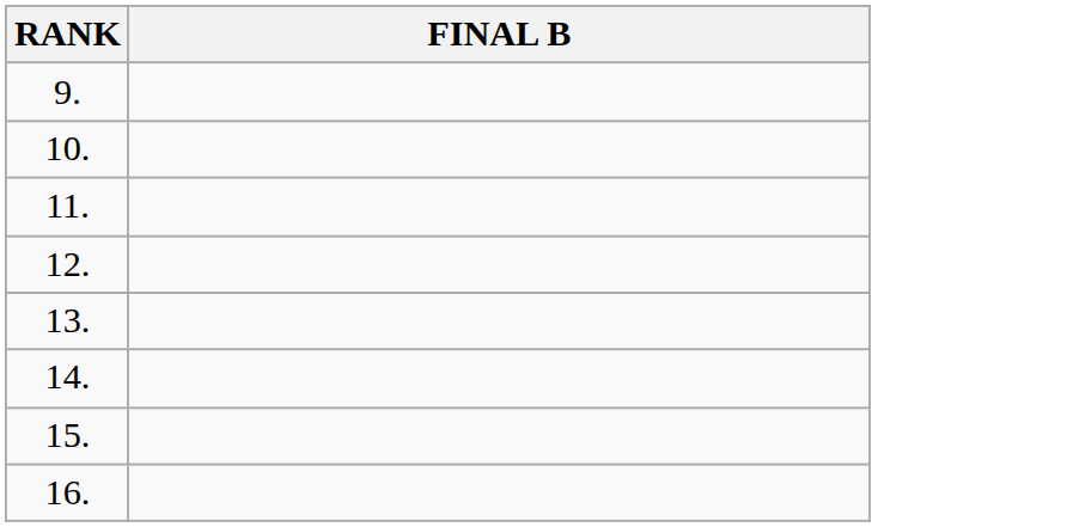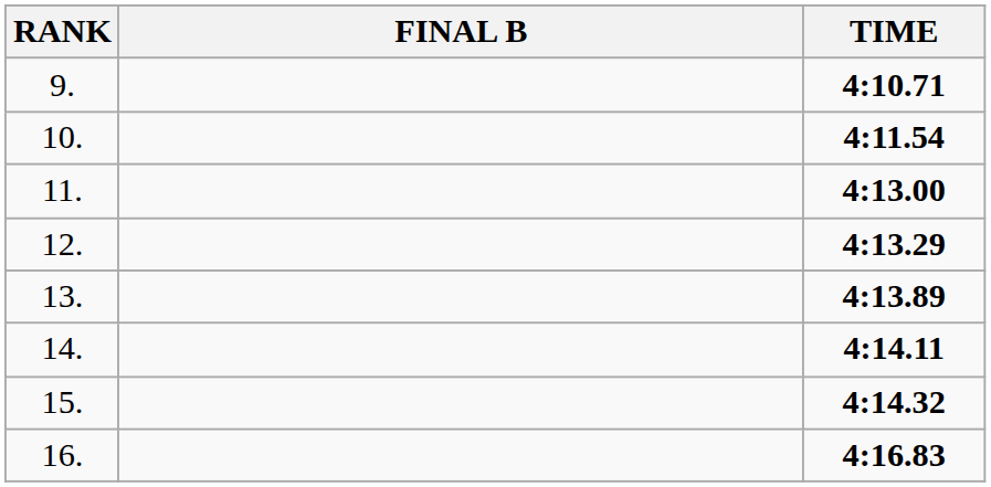+ column: TIME | 4:10.71 | 4:11.54 | 4:13.00 | 4:13.29 | 4:13.89 | 4:14.11 | 4:14.32 | 4:16.83
